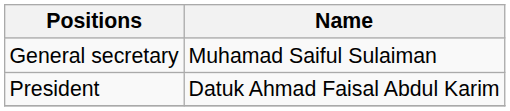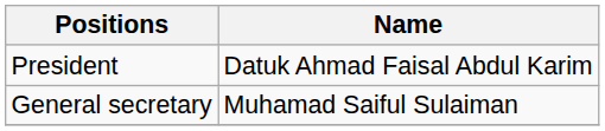rows swapped: President <-> General secretary
